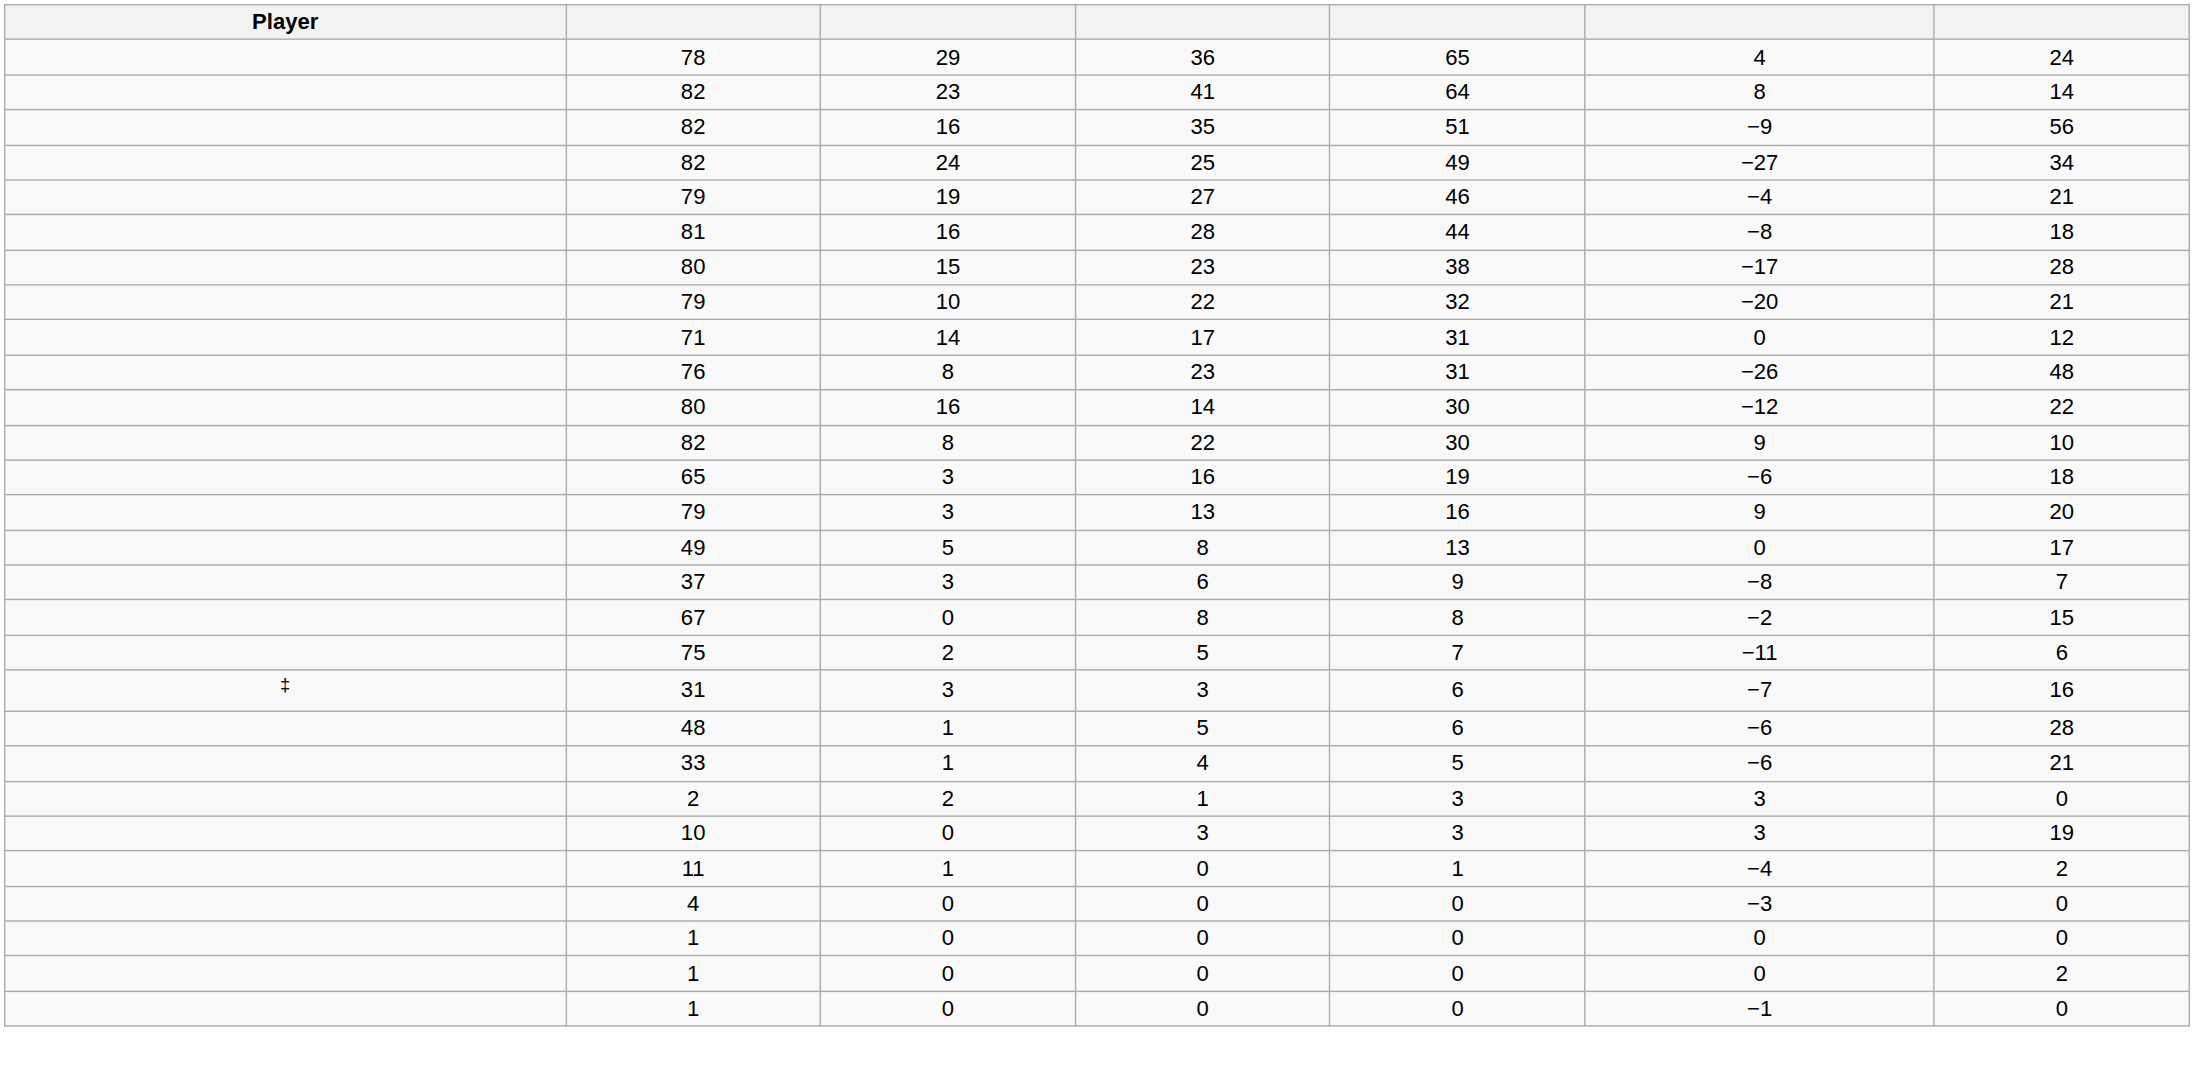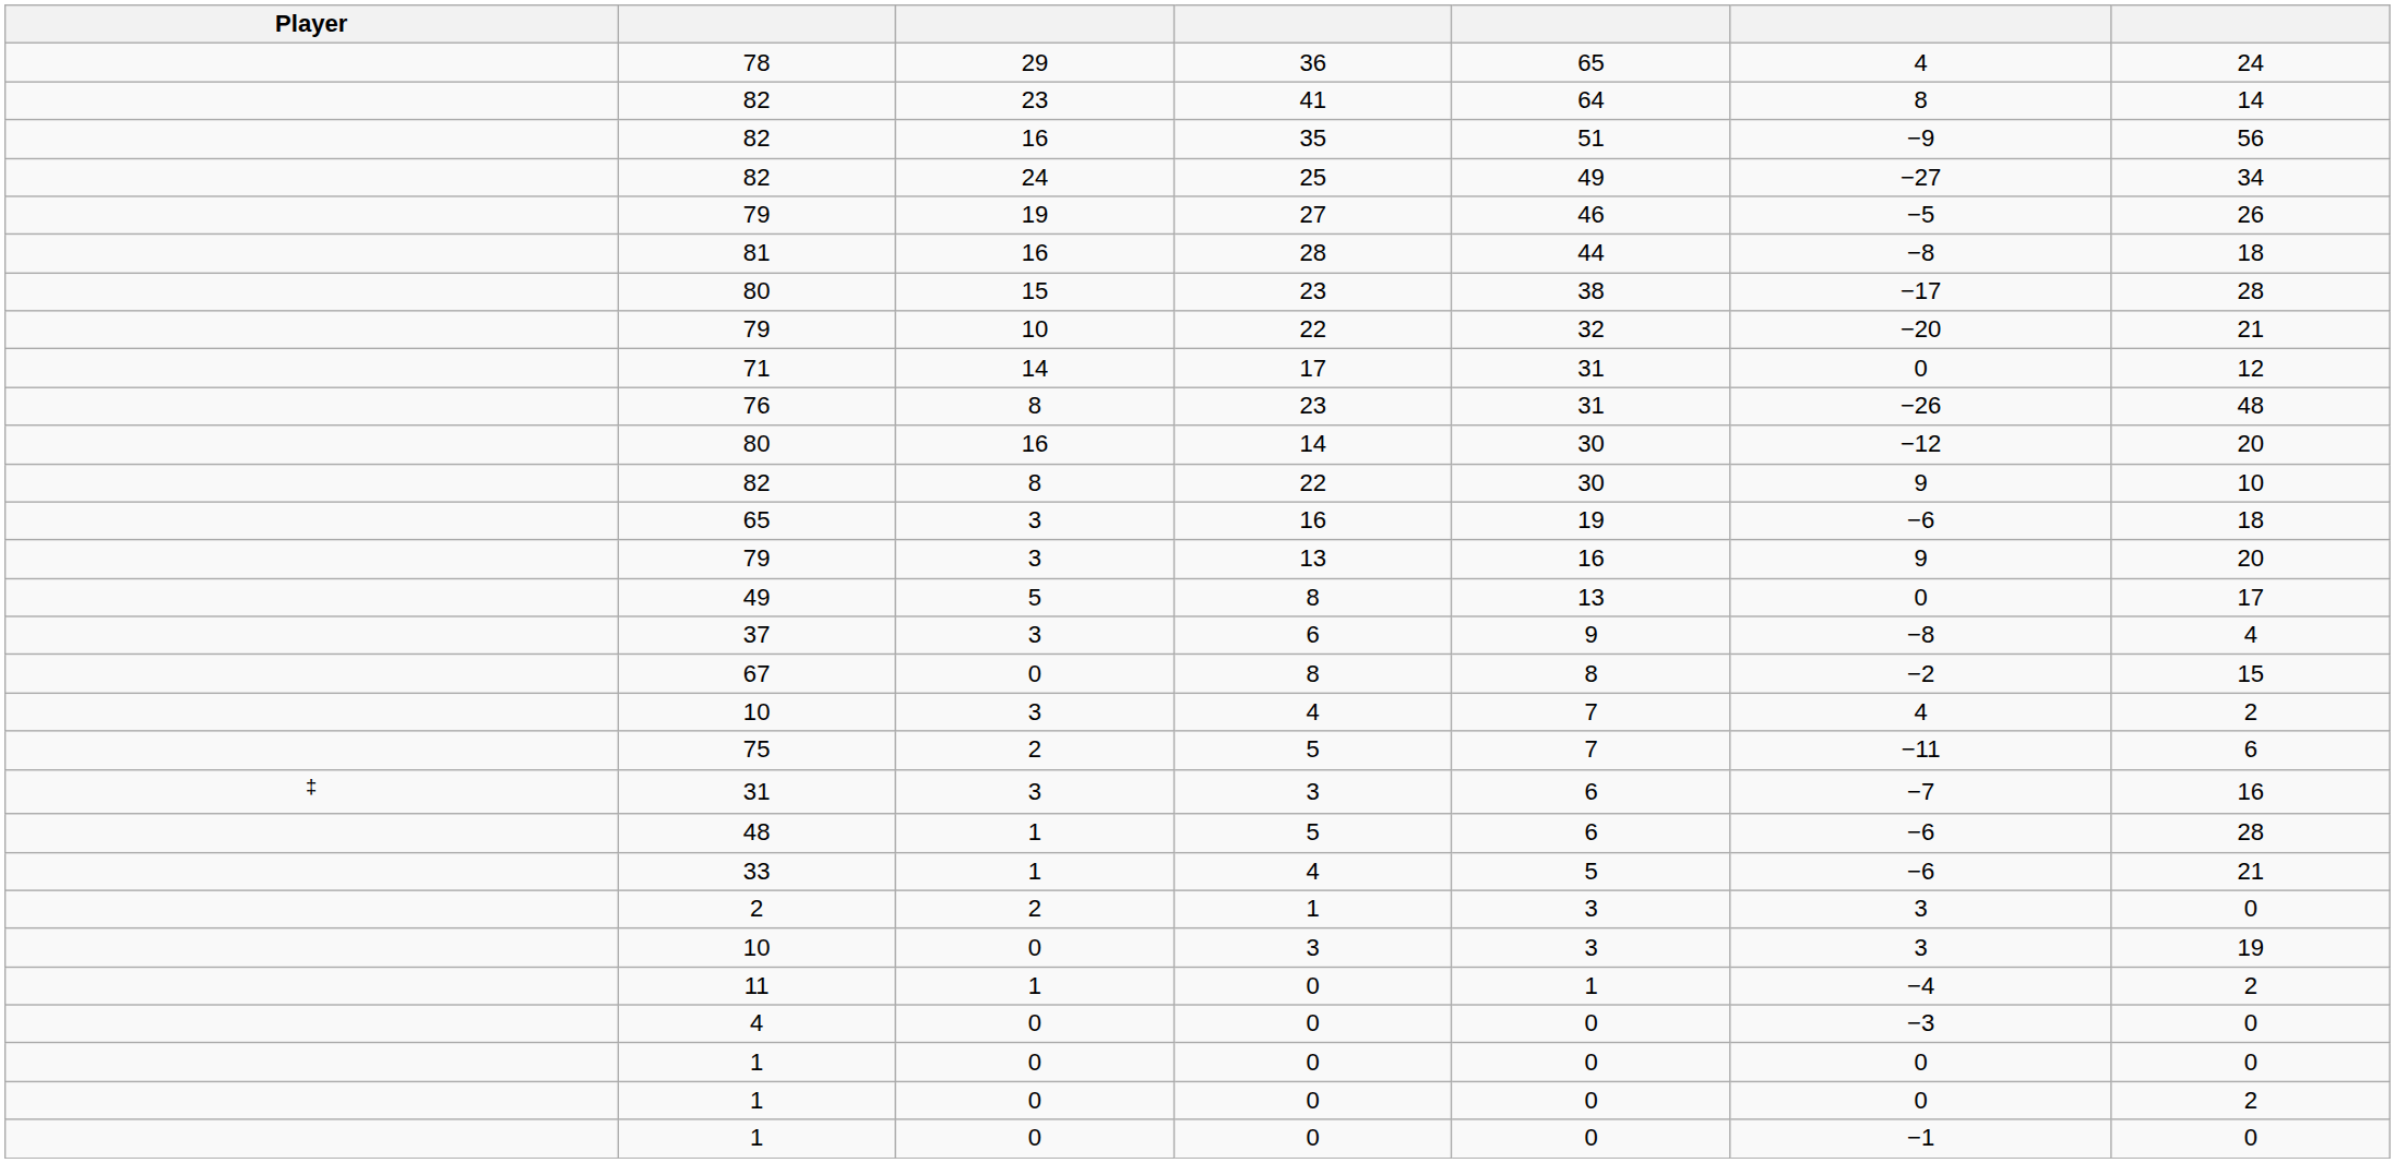79 / 27 | column 6: −4 -> −5
79 / 27 | column 7: 21 -> 26
80 / 14 | column 7: 22 -> 20
37 | column 7: 7 -> 4
+ row: 10 | 3 | 4 | 7 | 4 | 2
